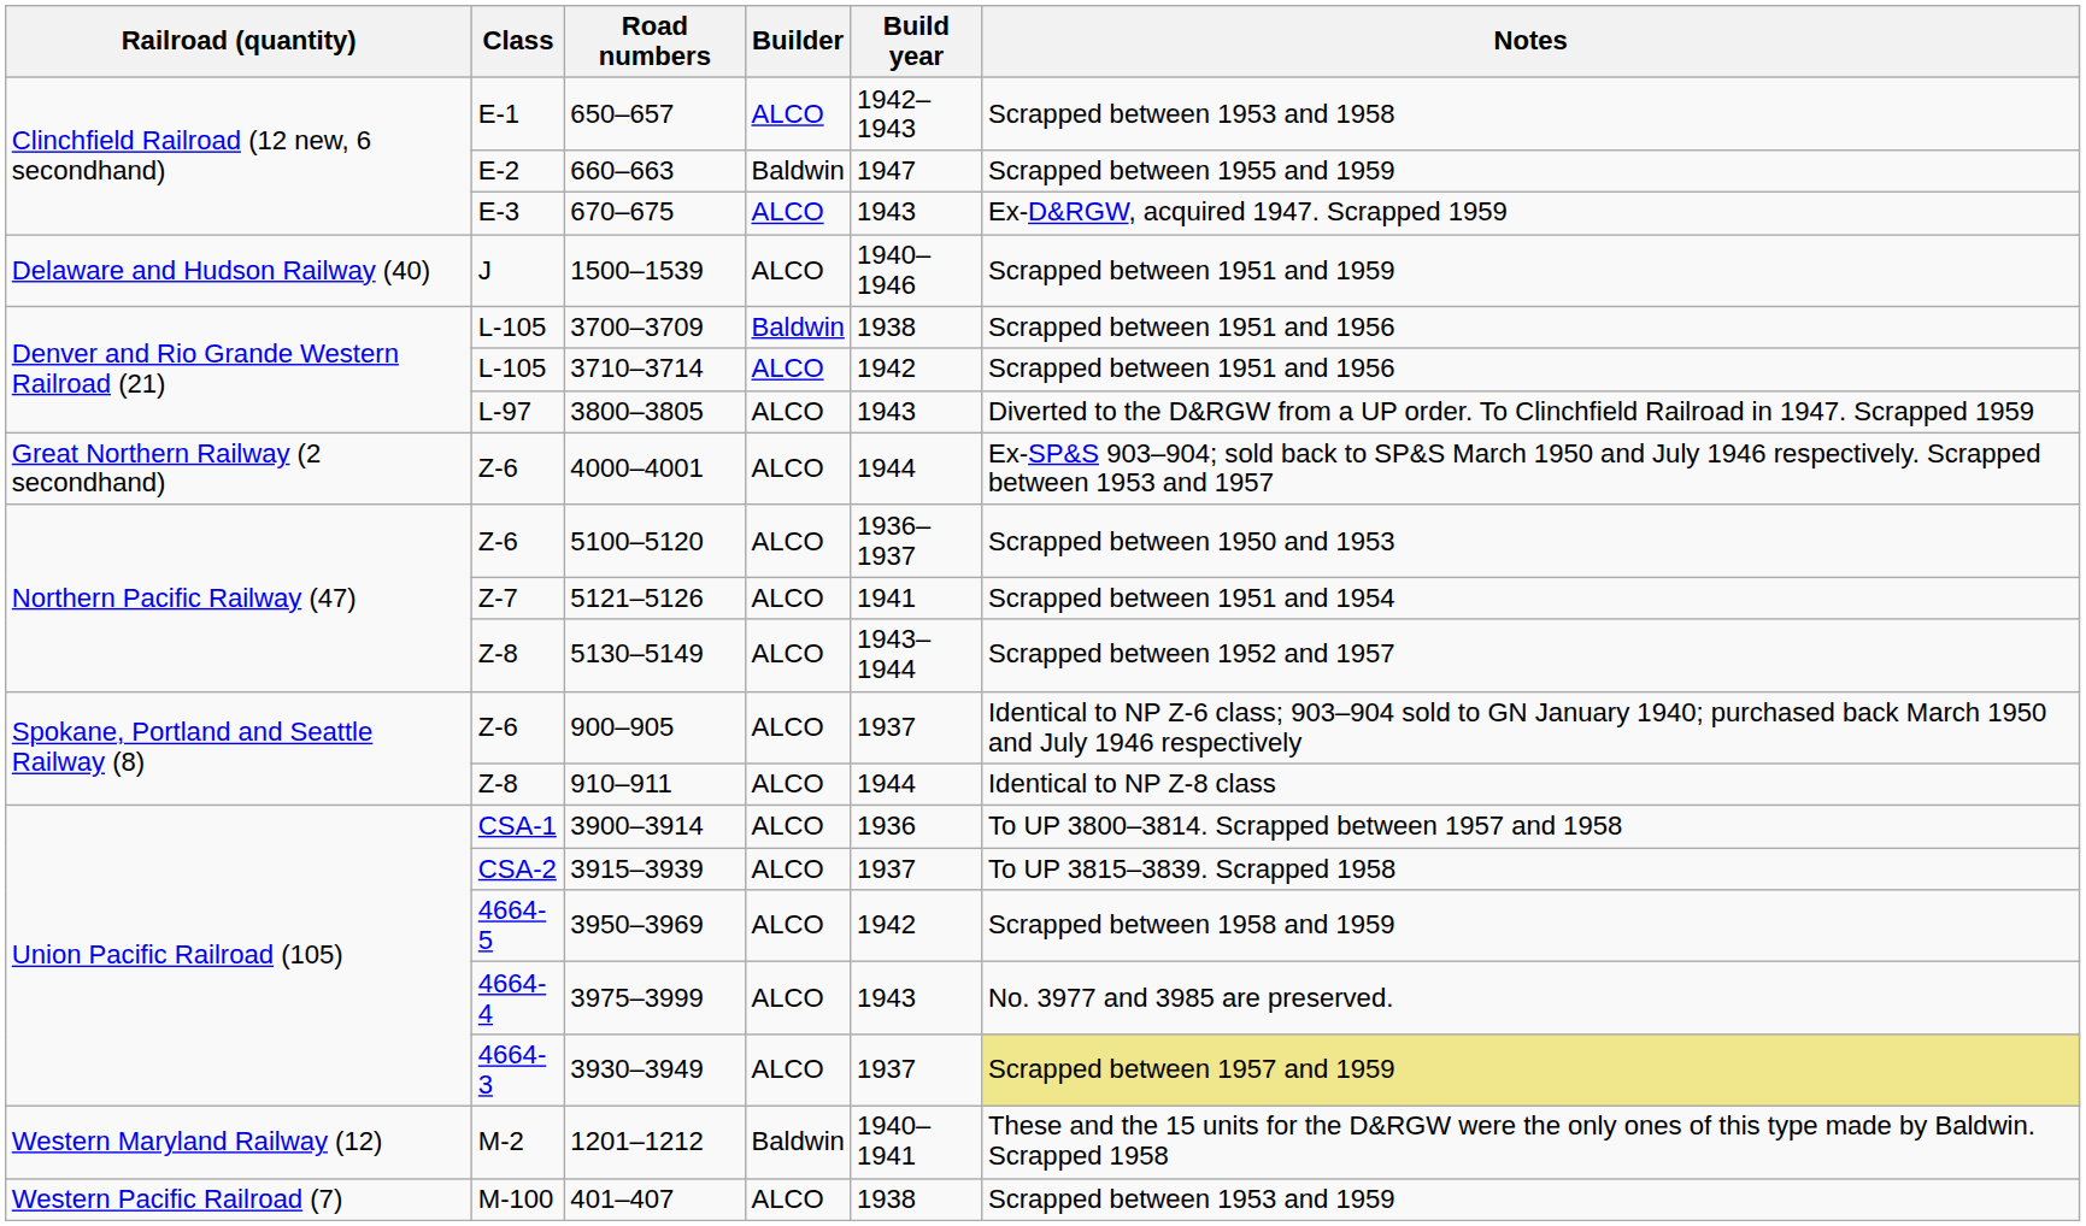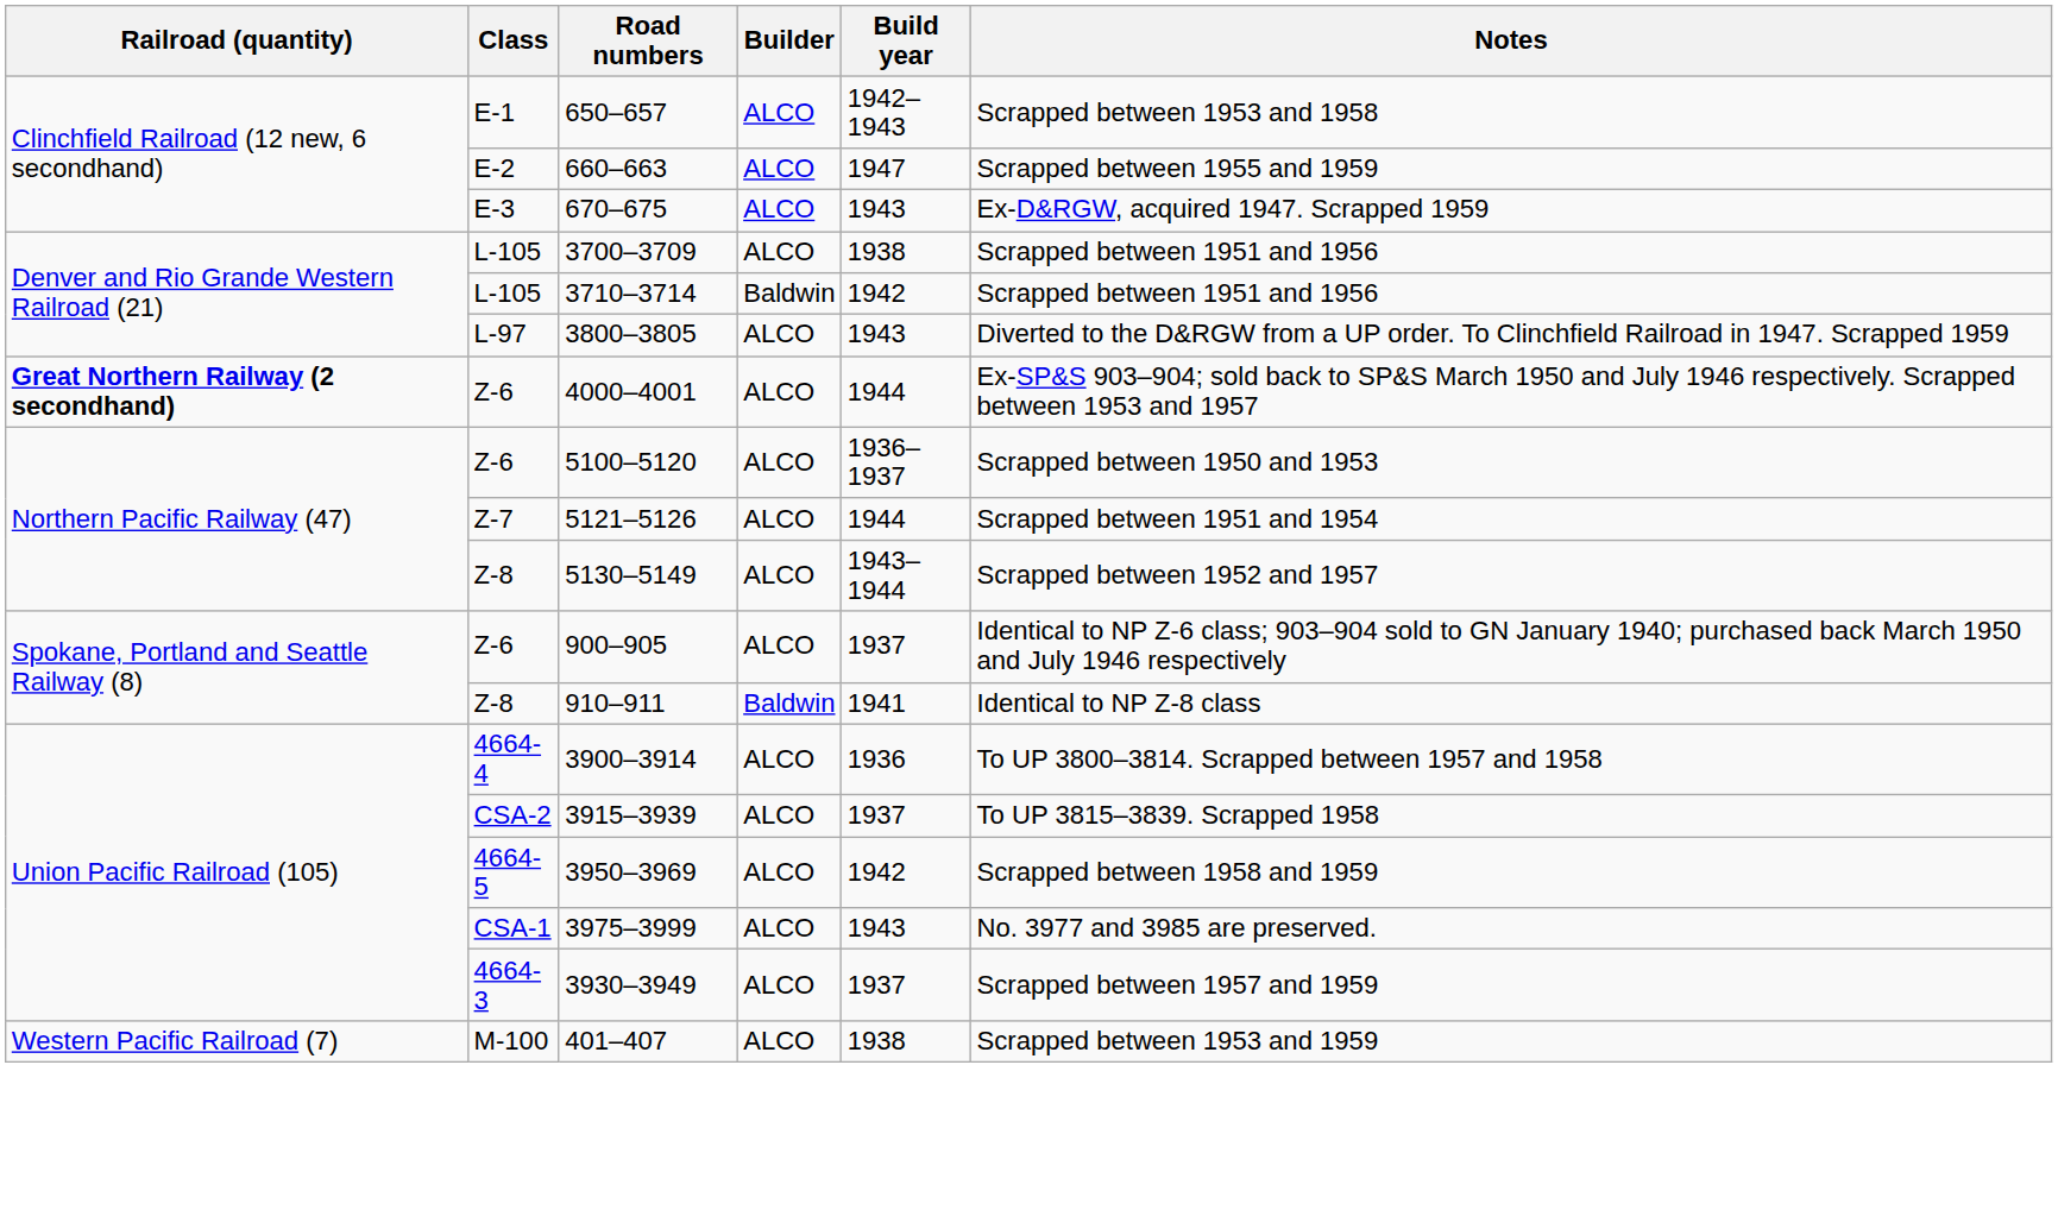660–663 | Builder: Baldwin -> ALCO
- row: Delaware and Hudson Railway (40) | J | 1500–1539 | ALCO | 1940–1946 | Scrapped between 1951 and 1959
3700–3709 | Builder: Baldwin -> ALCO
3710–3714 | Builder: ALCO -> Baldwin
4000–4001 | Railroad (quantity): normal -> bold
5121–5126 | Build year: 1941 -> 1944
910–911 | Builder: ALCO -> Baldwin
910–911 | Build year: 1944 -> 1941
3900–3914 | Class: CSA-1 -> 4664-4
3975–3999 | Class: 4664-4 -> CSA-1
3930–3949 | Notes: khaki background -> no background
- row: Western Maryland Railway (12) | M-2 | 1201–1212 | Baldwin | 1940–1941 | These and the 15 units for the D&RGW were the only ones of this type made by Baldwin. Scrapped 1958
